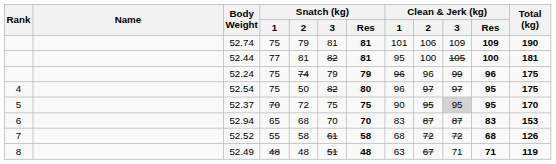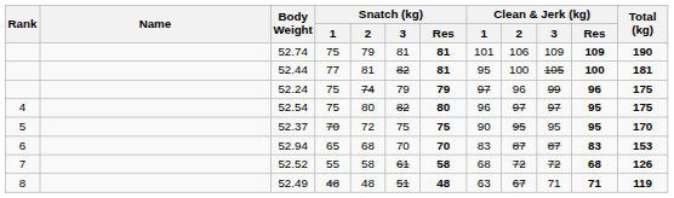52.24 | Clean & Jerk (kg) / 1: 96 -> 97
52.54 | Snatch (kg) / 2: 50 -> 80
52.37 | Clean & Jerk (kg) / 3: lightgrey background -> no background
